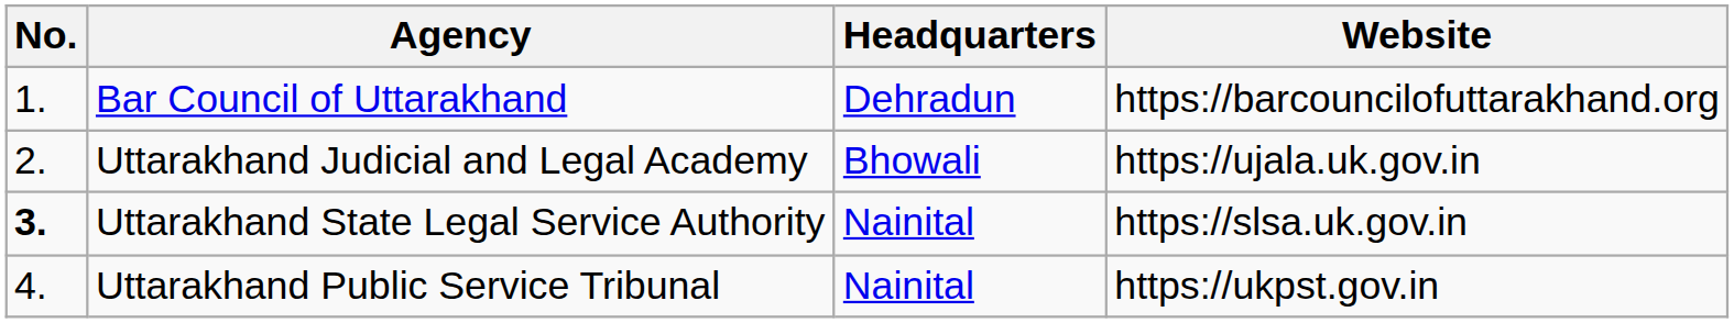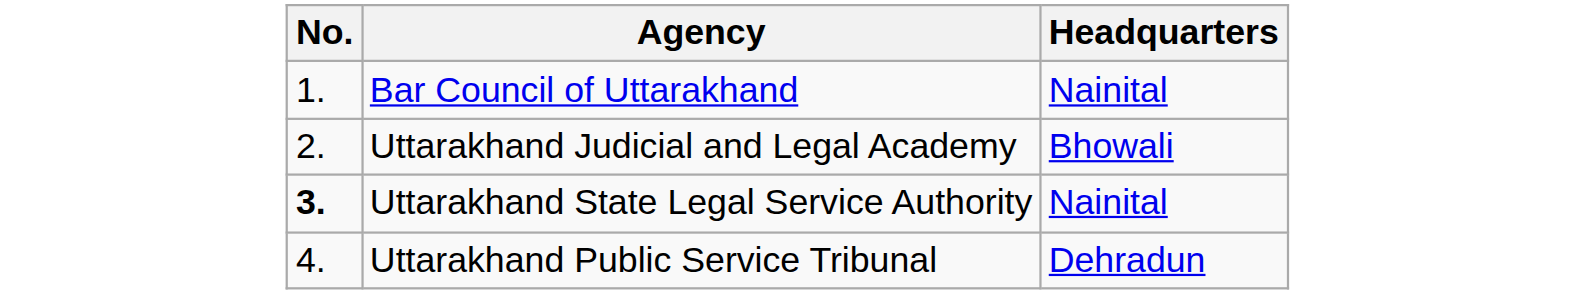- column: Website | https://barcouncilofuttarakhand.org | https://ujala.uk.gov.in | https://slsa.uk.gov.in | https://ukpst.gov.in
Bar Council of Uttarakhand | Headquarters: Dehradun -> Nainital
Uttarakhand Public Service Tribunal | Headquarters: Nainital -> Dehradun
